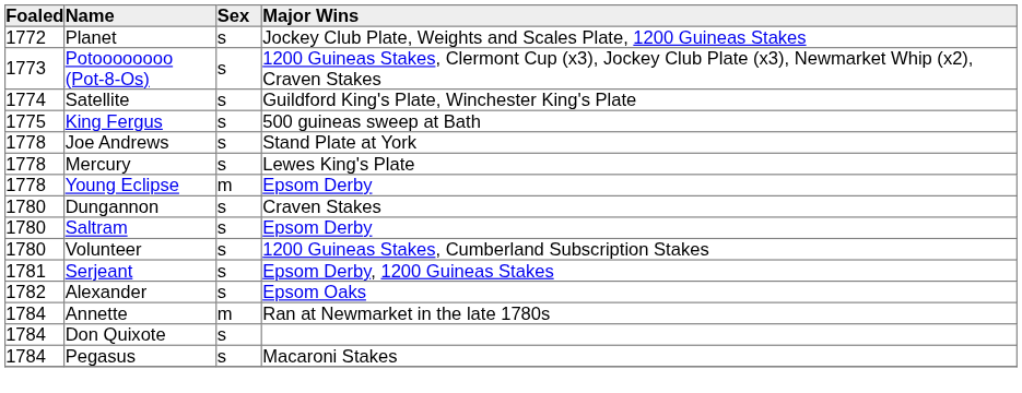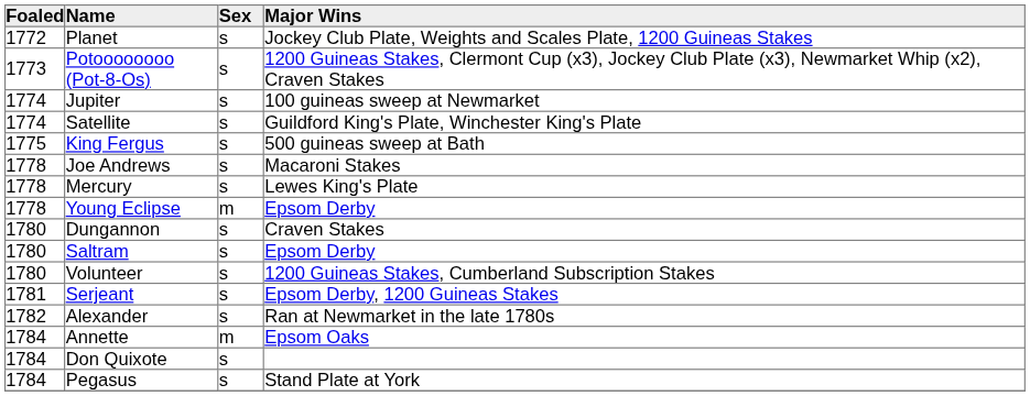+ row: 1774 | Jupiter | s | 100 guineas sweep at Newmarket
Joe Andrews | Major Wins: Stand Plate at York -> Macaroni Stakes
Alexander | Major Wins: Epsom Oaks -> Ran at Newmarket in the late 1780s
Annette | Major Wins: Ran at Newmarket in the late 1780s -> Epsom Oaks
Pegasus | Major Wins: Macaroni Stakes -> Stand Plate at York
